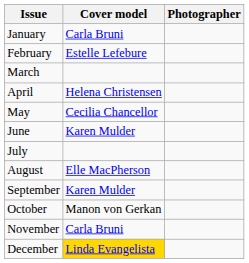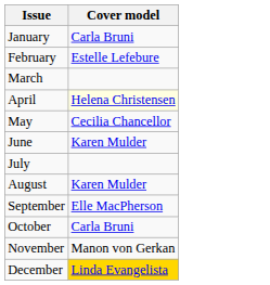- column: Photographer
April | Cover model: no background -> lightyellow background
August | Cover model: Elle MacPherson -> Karen Mulder
September | Cover model: Karen Mulder -> Elle MacPherson
October | Cover model: Manon von Gerkan -> Carla Bruni
November | Cover model: Carla Bruni -> Manon von Gerkan
